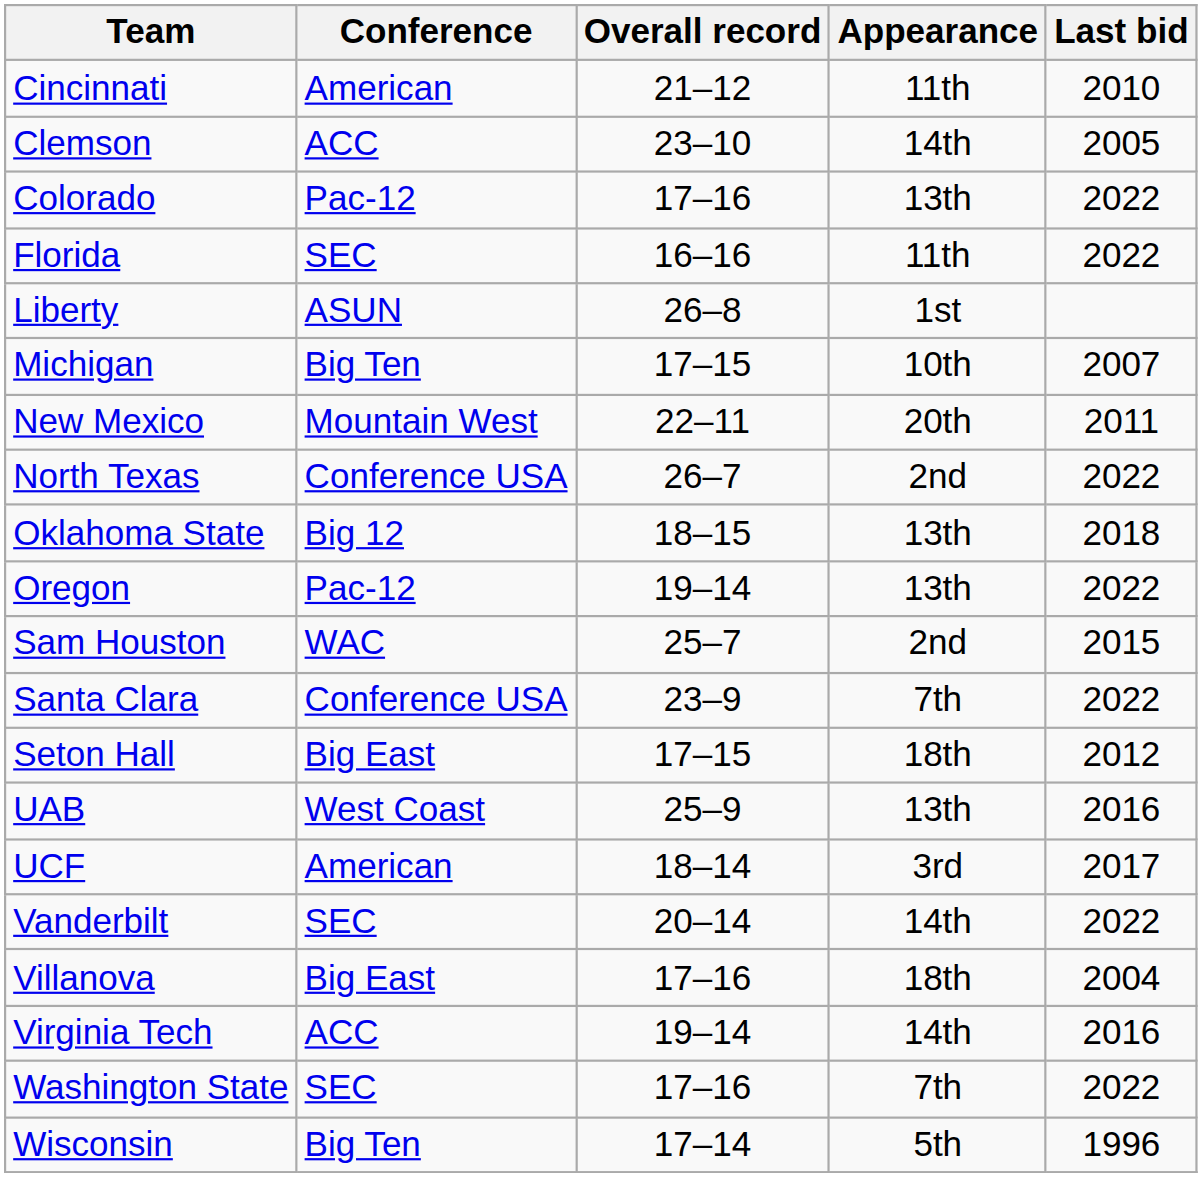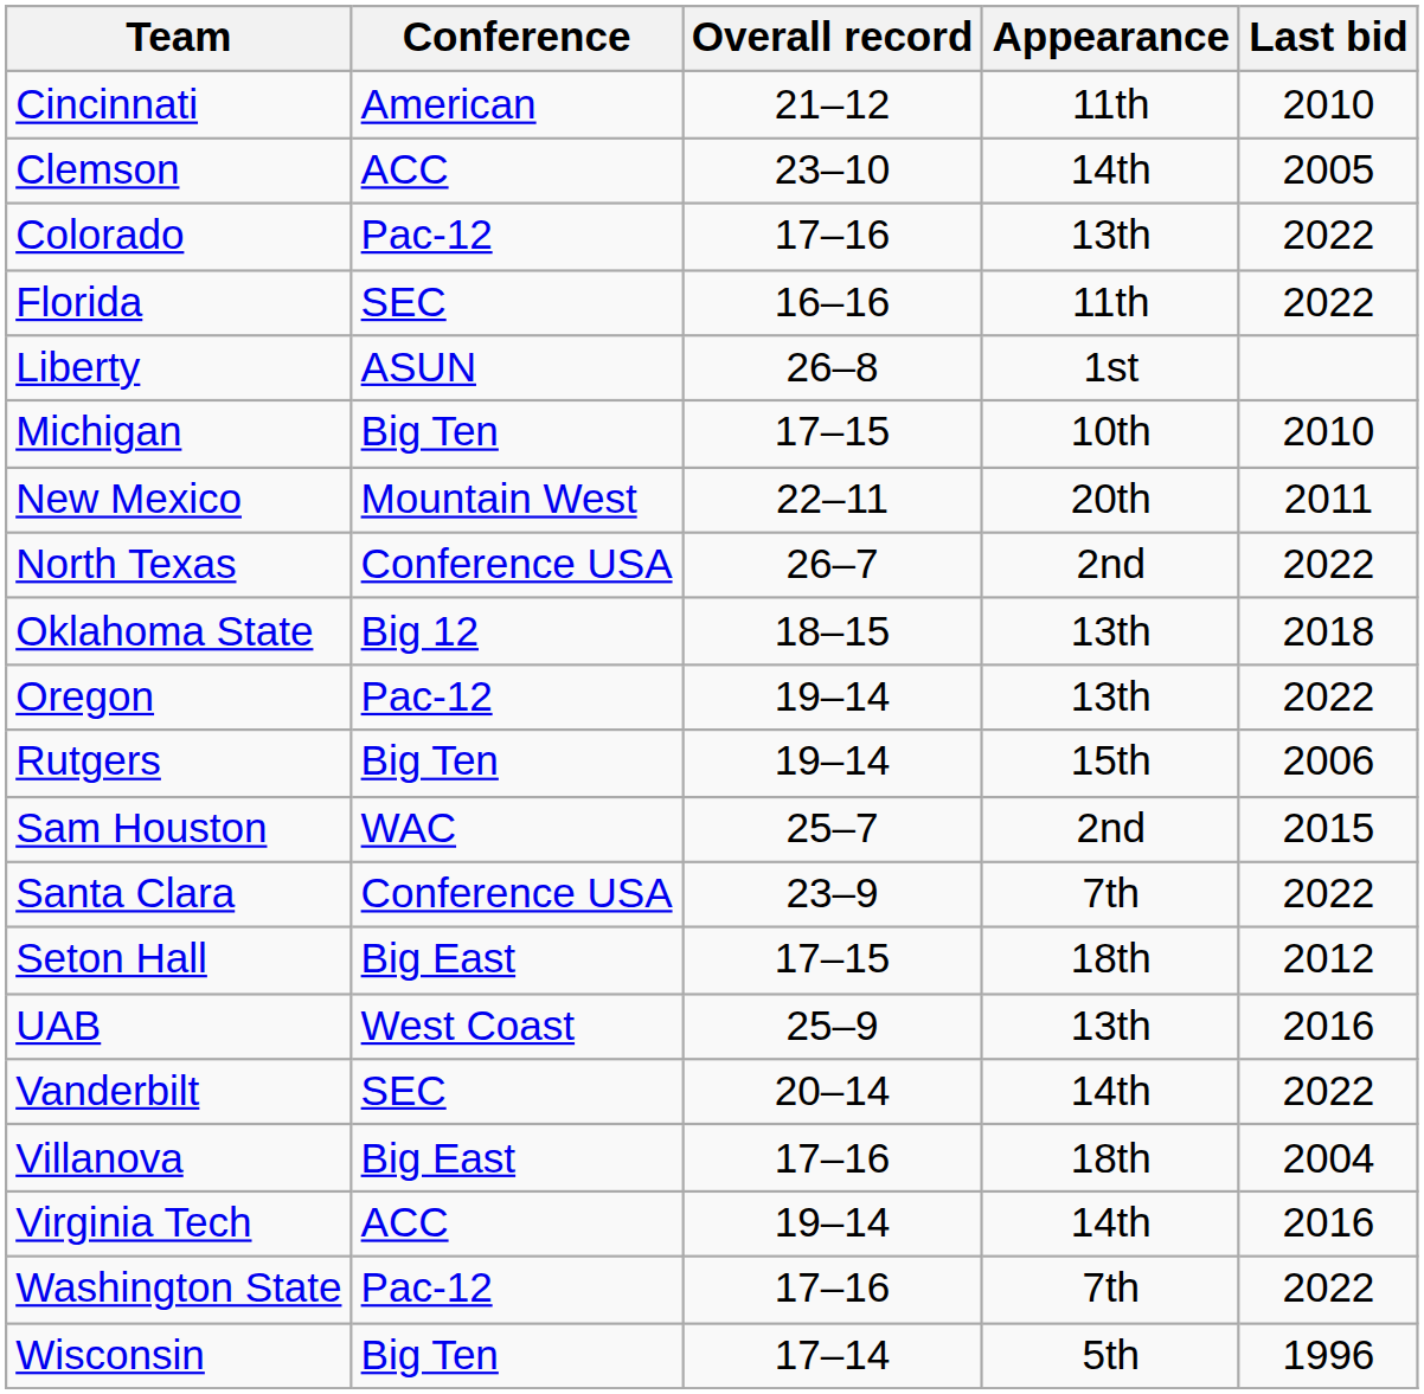Michigan | Last bid: 2007 -> 2010
+ row: Rutgers | Big Ten | 19–14 | 15th | 2006
- row: UCF | American | 18–14 | 3rd | 2017
Washington State | Conference: SEC -> Pac-12
